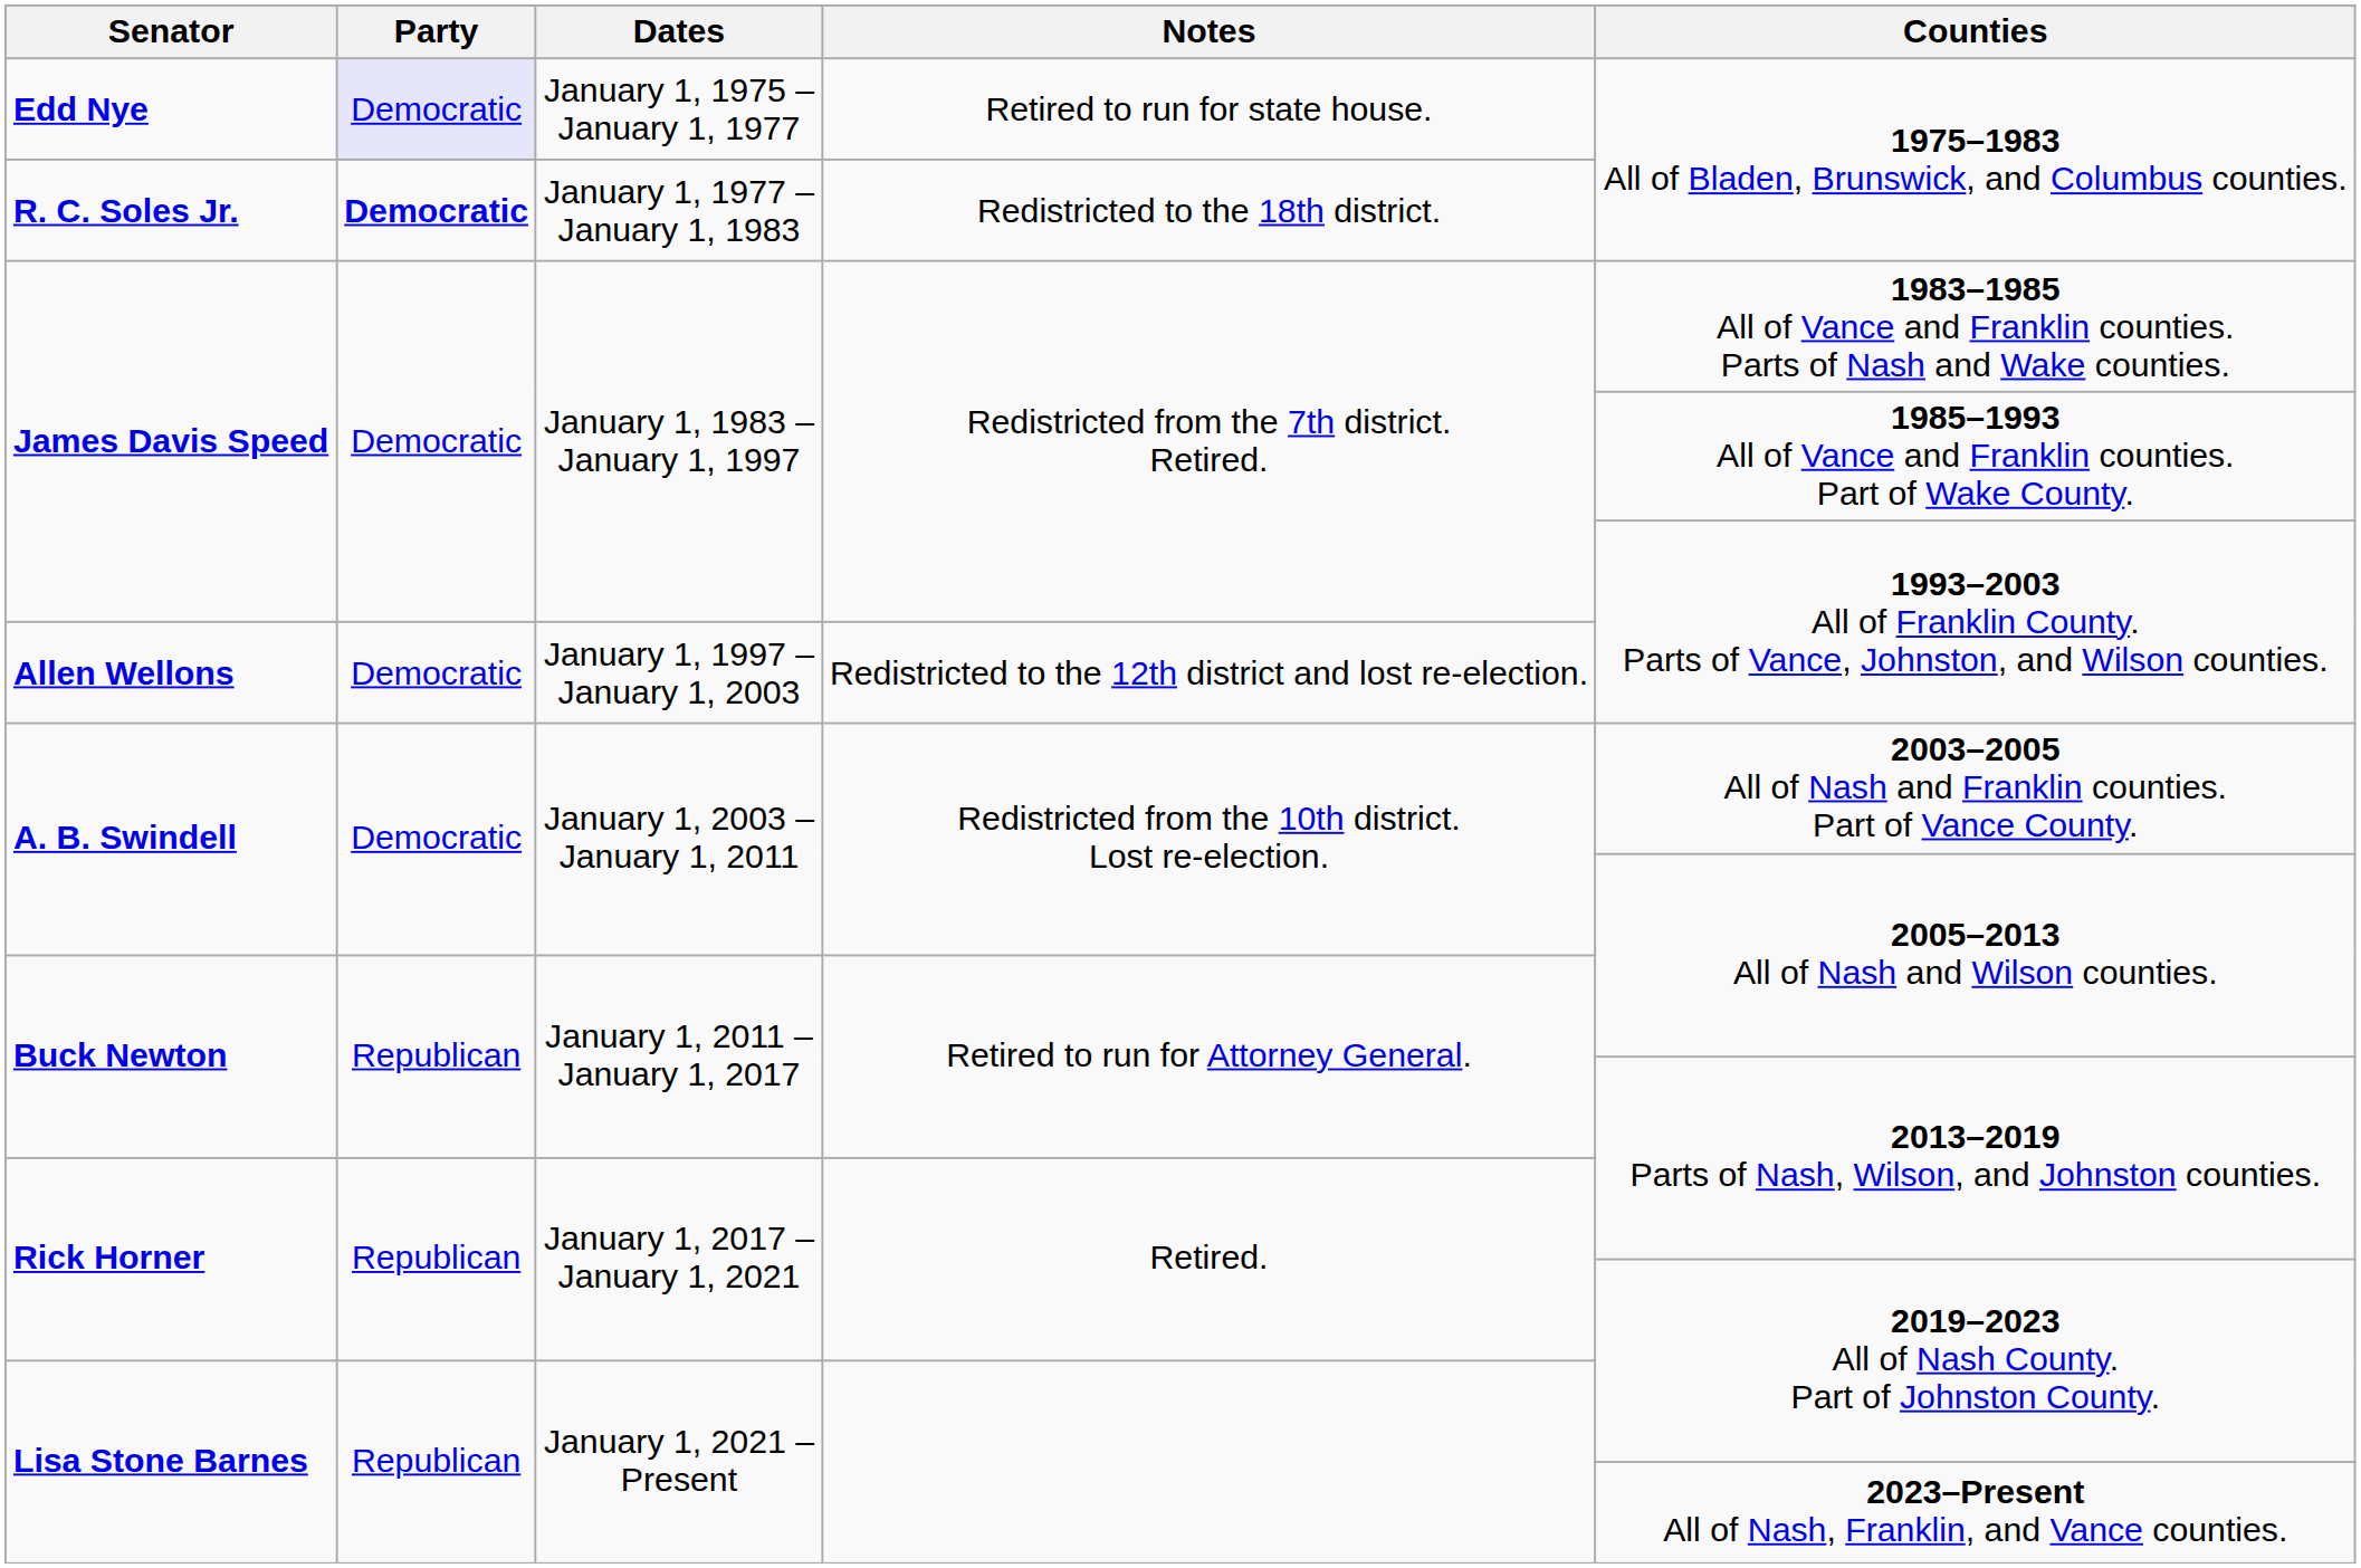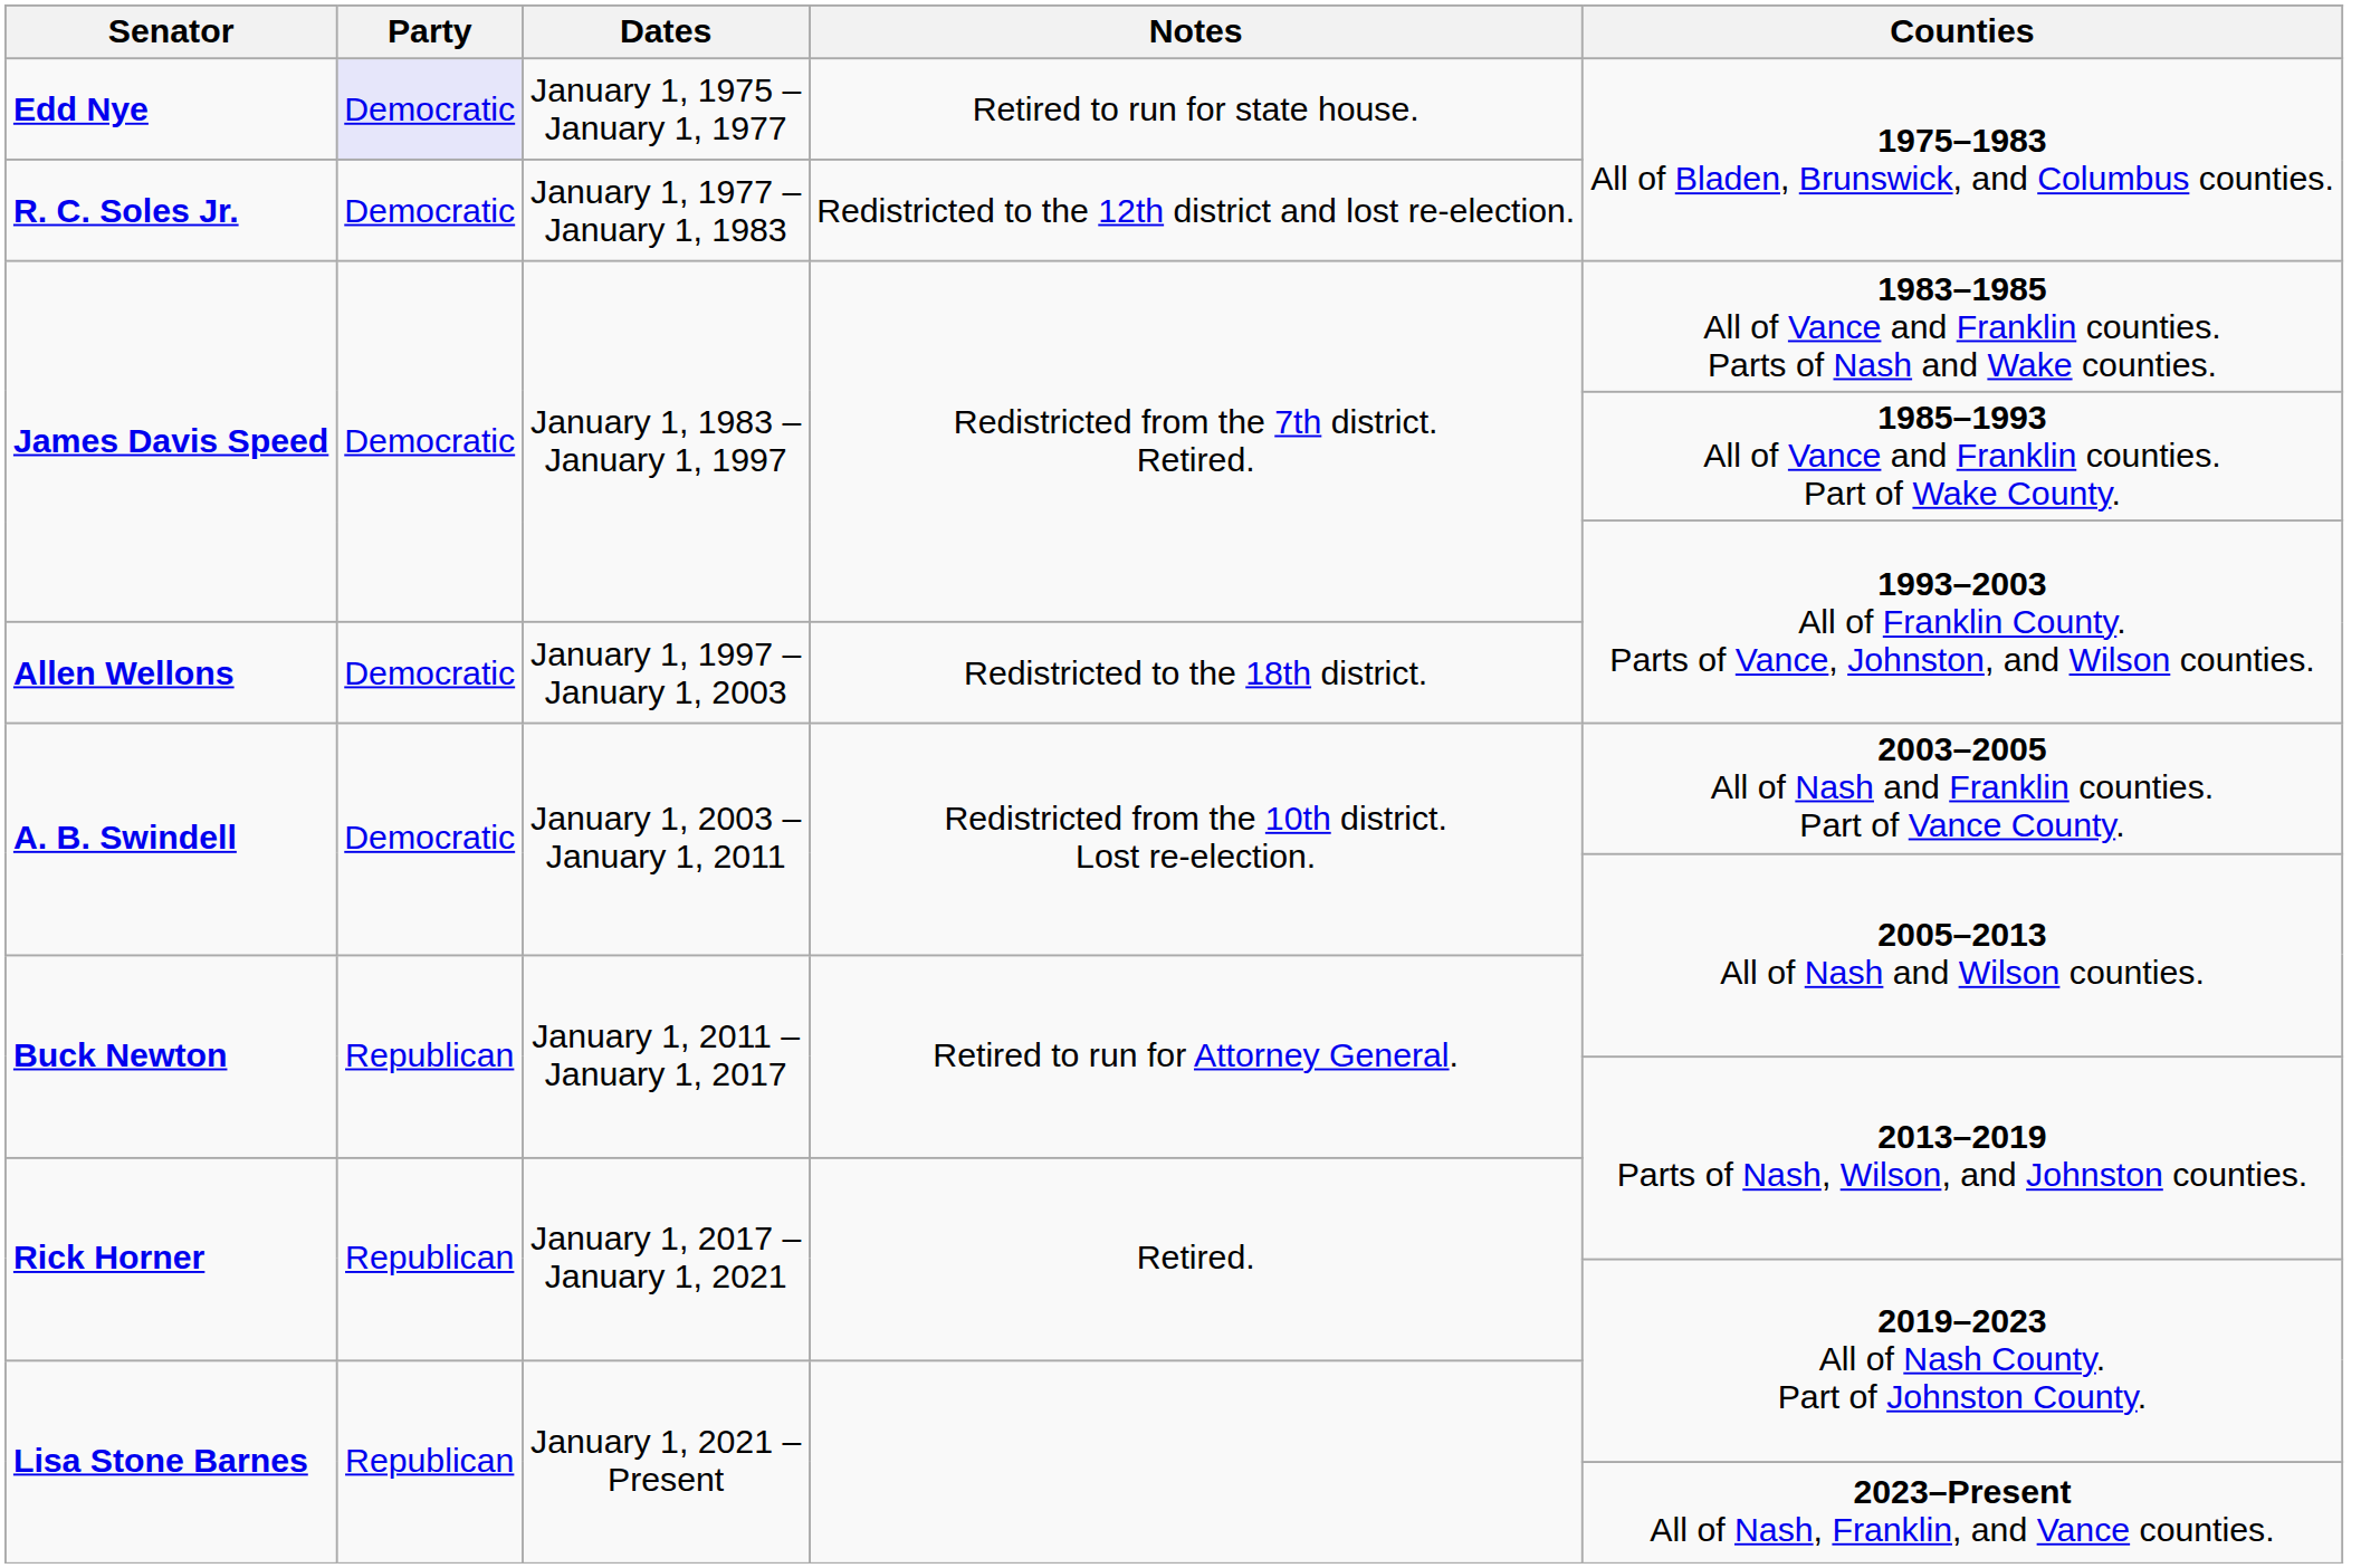R. C. Soles Jr. | Party: bold -> normal
R. C. Soles Jr. | Notes: Redistricted to the 18th district. -> Redistricted to the 12th district and lost re-election.
Allen Wellons | Notes: Redistricted to the 12th district and lost re-election. -> Redistricted to the 18th district.
